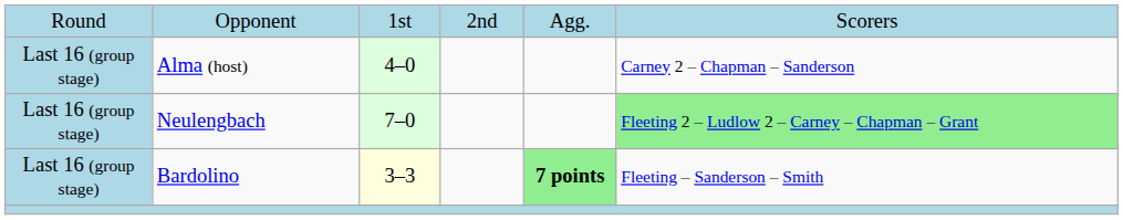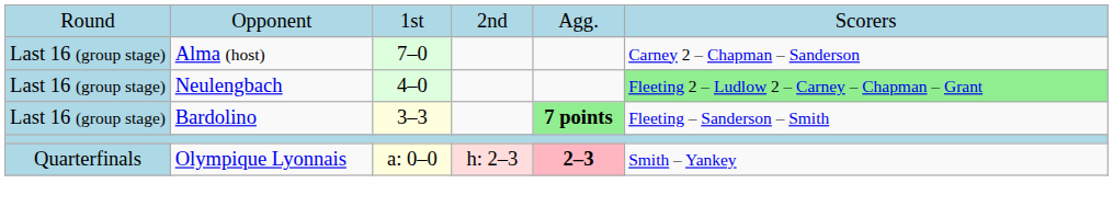Alma (host) | column 3: 4–0 -> 7–0
Neulengbach | column 3: 7–0 -> 4–0
+ row: Quarterfinals | Olympique Lyonnais | a: 0–0 | h: 2–3 | 2–3 | Smith – Yankey
